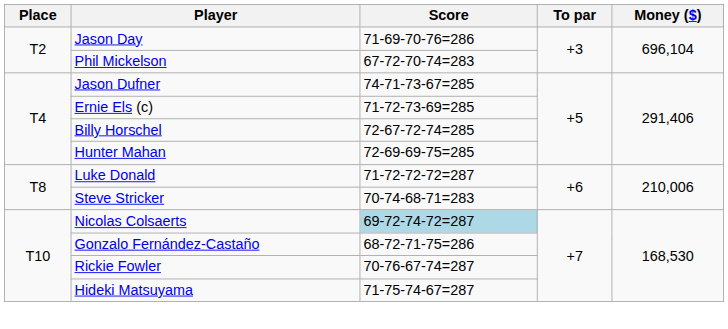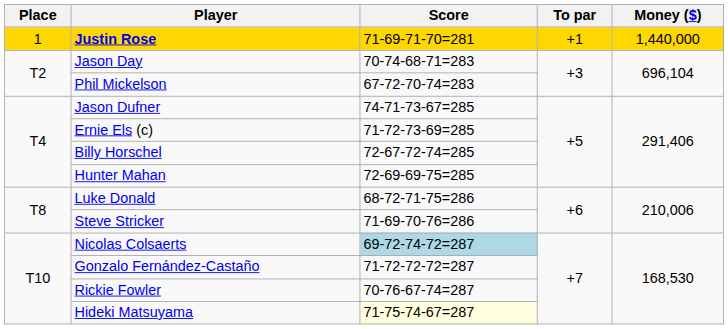+ row: 1 | Justin Rose | 71-69-71-70=281 | +1 | 1,440,000
Jason Day | Score: 71-69-70-76=286 -> 70-74-68-71=283
Luke Donald | Score: 71-72-72-72=287 -> 68-72-71-75=286
Steve Stricker | Score: 70-74-68-71=283 -> 71-69-70-76=286
Gonzalo Fernández-Castaño | Score: 68-72-71-75=286 -> 71-72-72-72=287
Hideki Matsuyama | Score: no background -> lightyellow background
